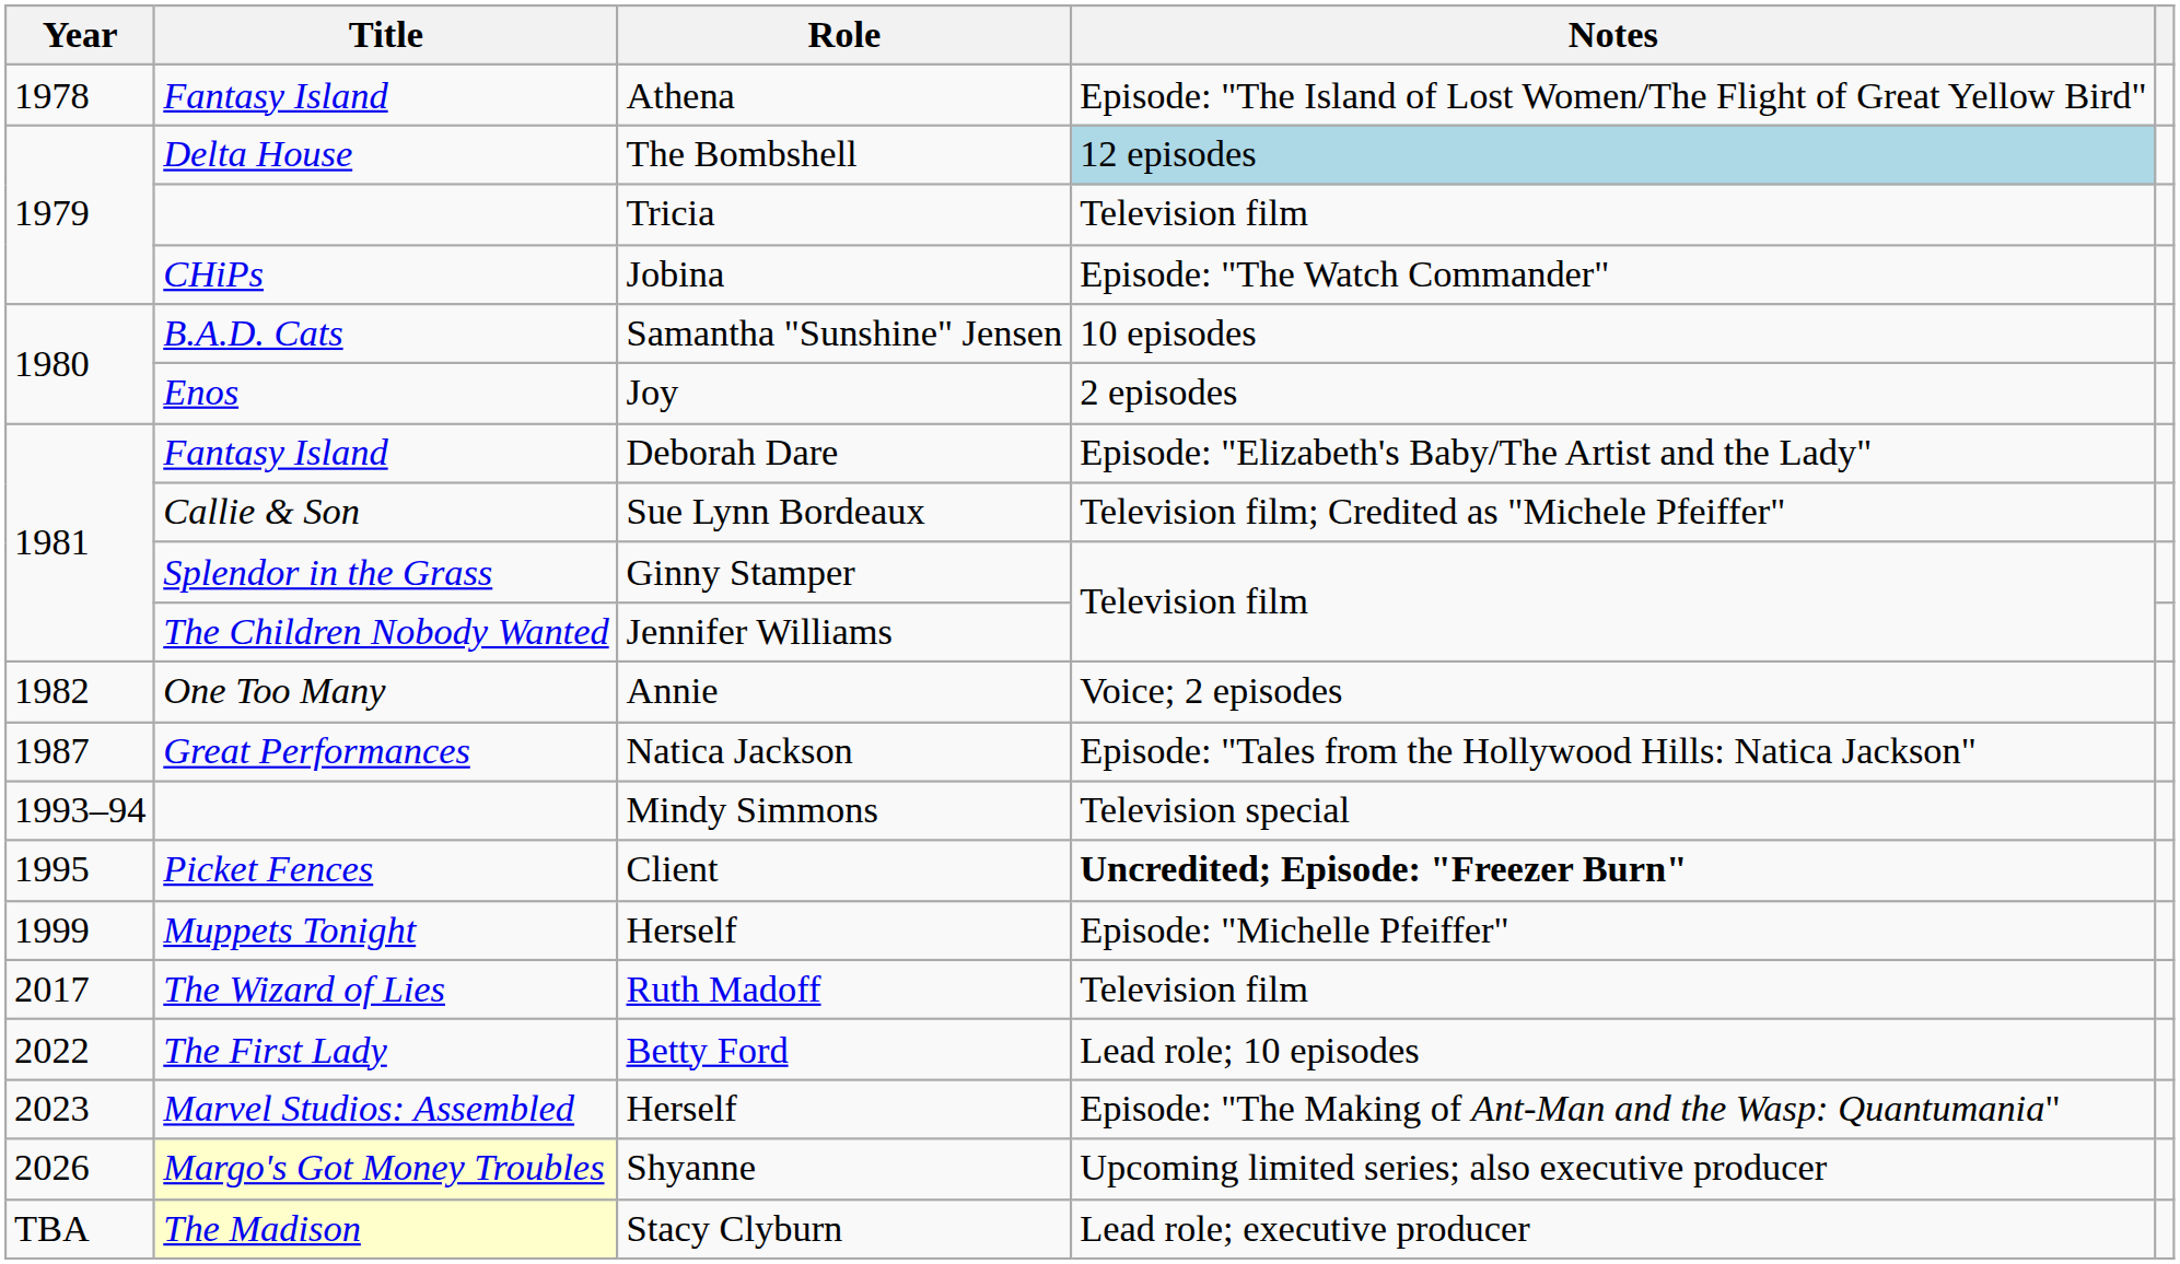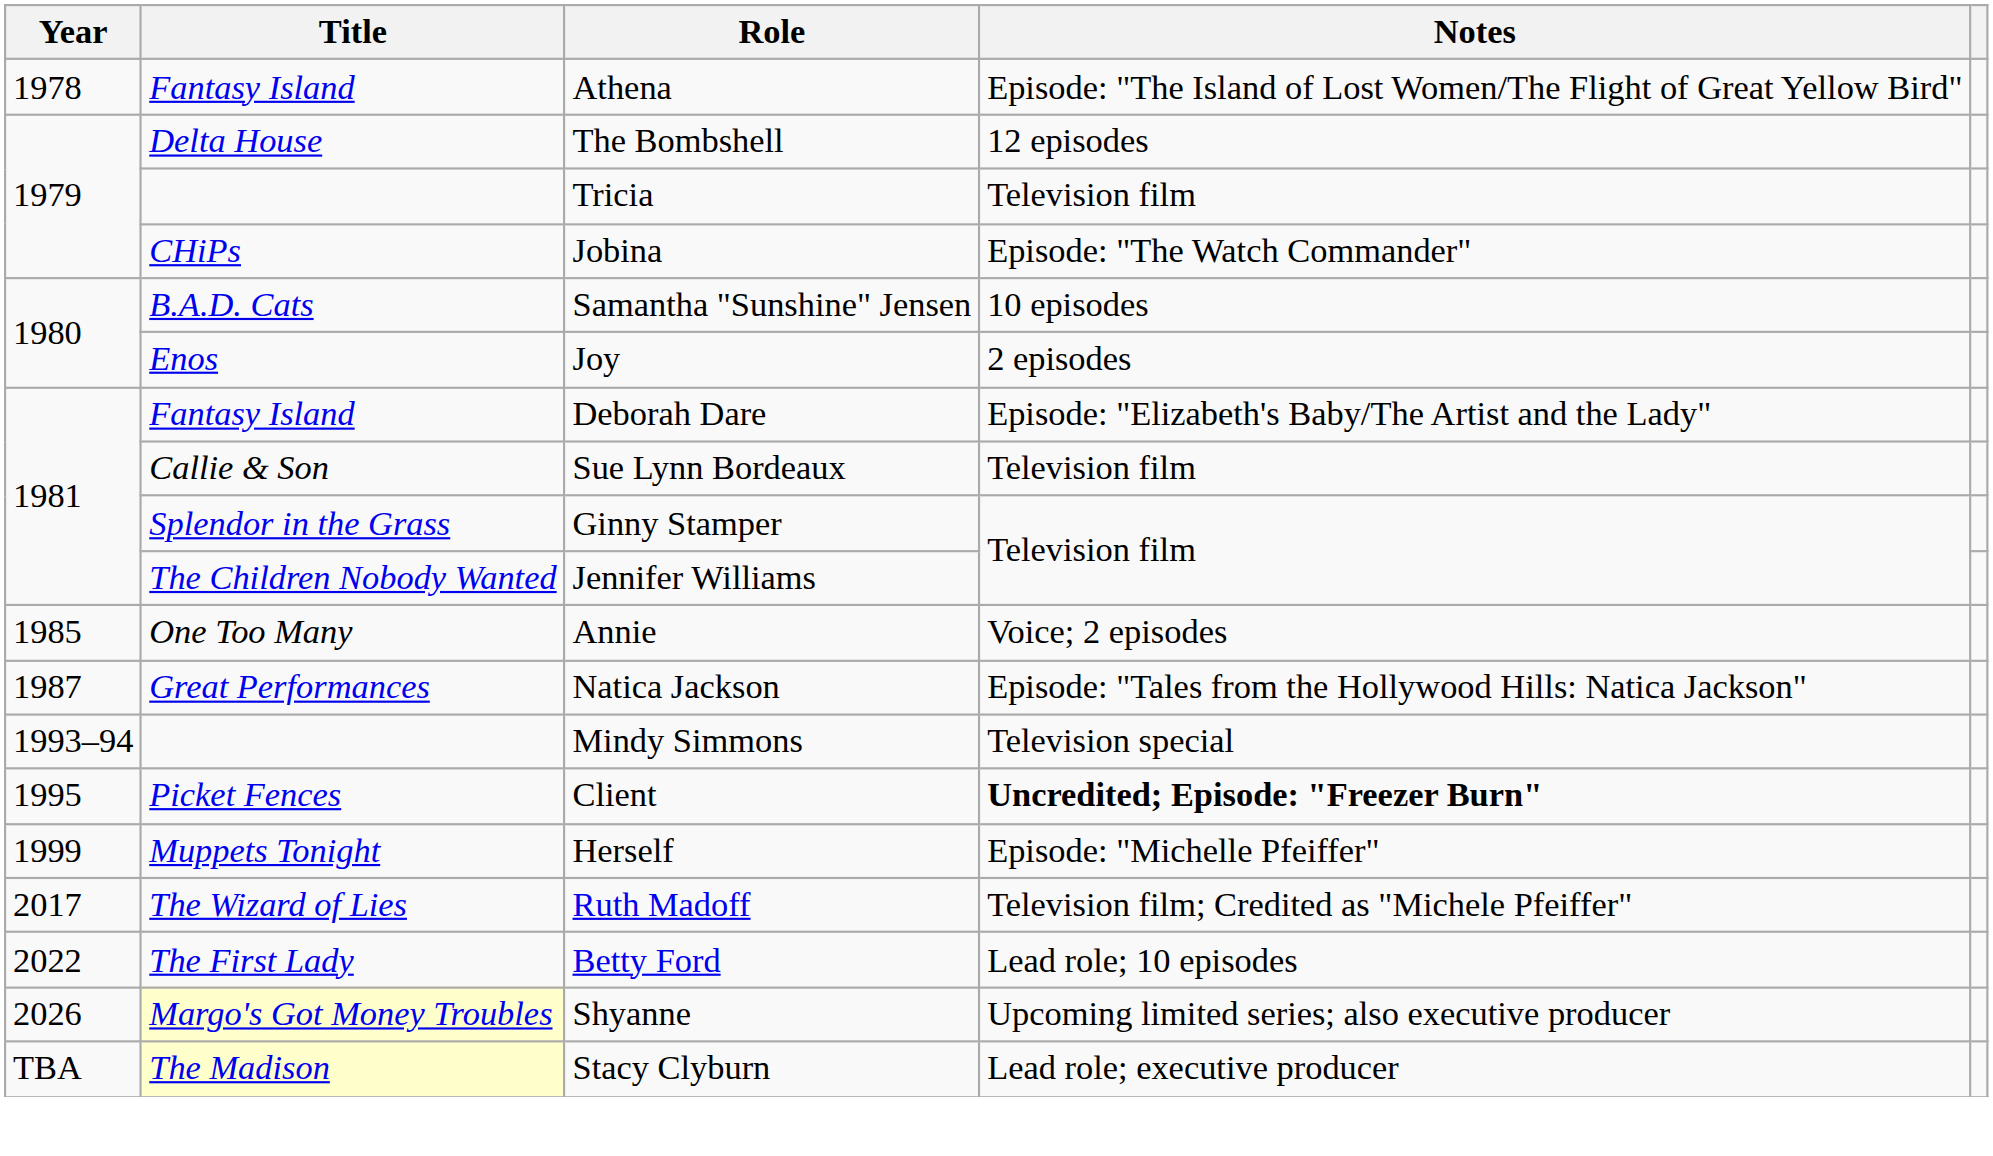The Bombshell | Notes: lightblue background -> no background
Sue Lynn Bordeaux | Notes: Television film; Credited as "Michele Pfeiffer" -> Television film
Annie | Year: 1982 -> 1985
Ruth Madoff | Notes: Television film -> Television film; Credited as "Michele Pfeiffer"
- row: 2023 | Marvel Studios: Assembled | Herself | Episode: "The Making of Ant-Man and the Wasp: Quantumania"
